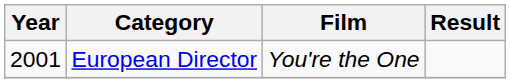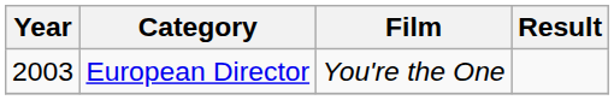European Director | Year: 2001 -> 2003
